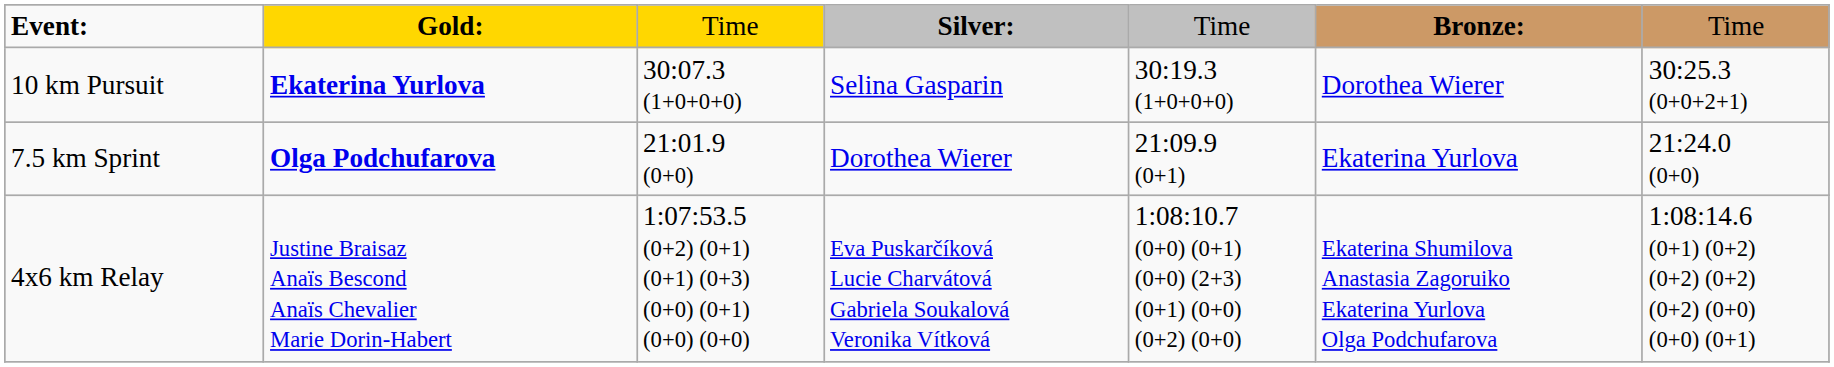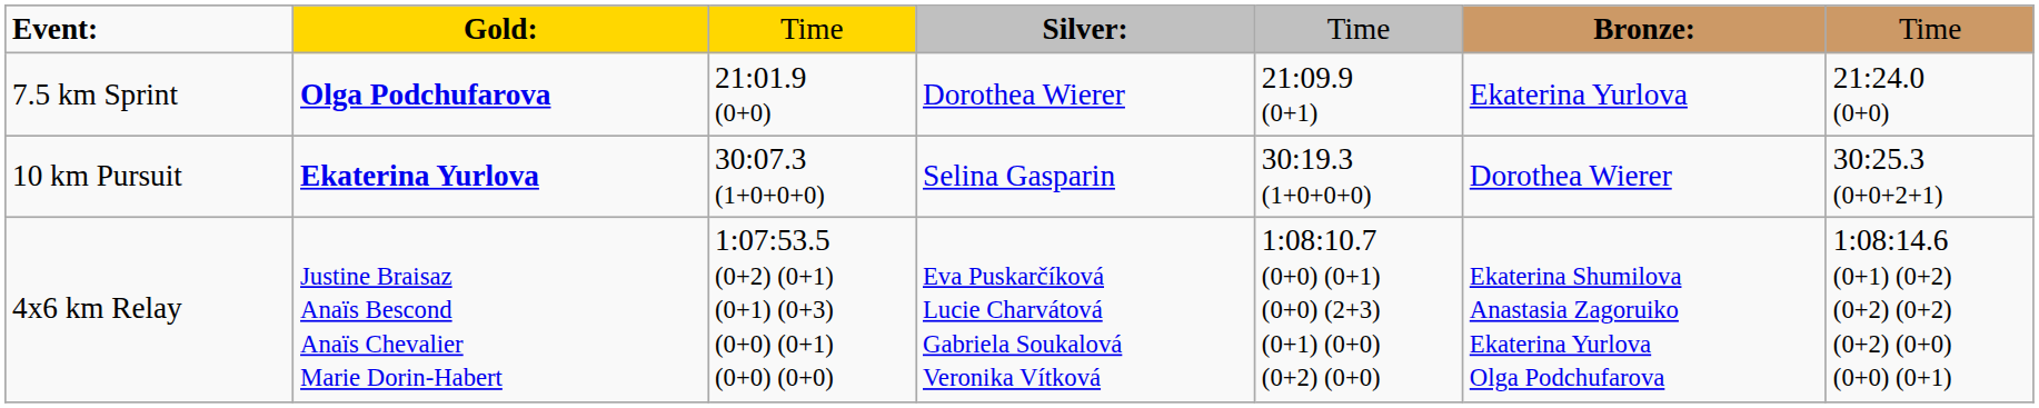rows swapped: 7.5 km Sprint <-> 10 km Pursuit
